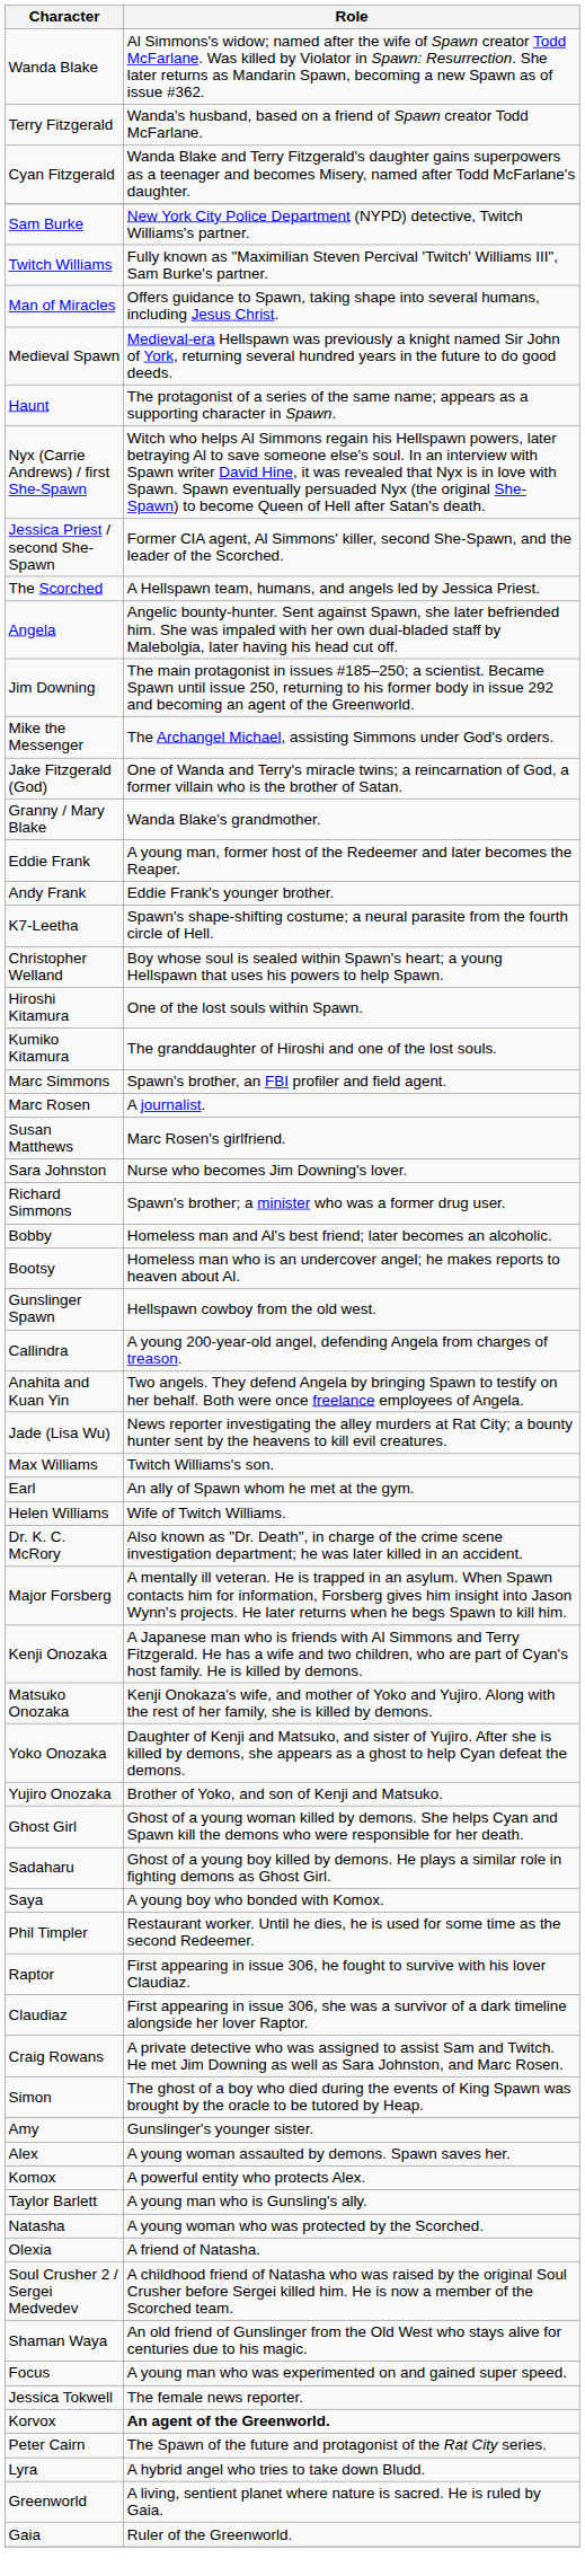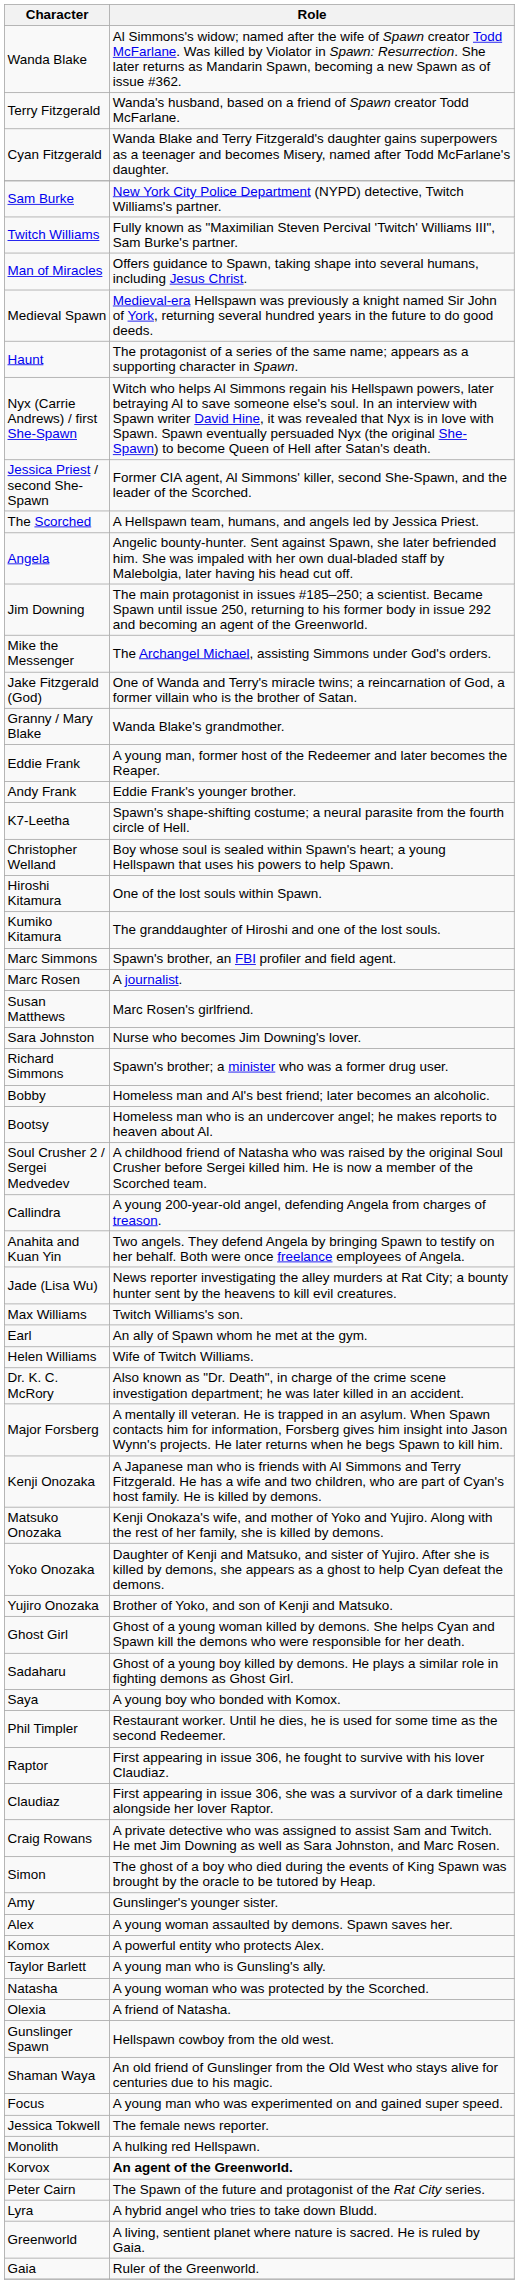rows swapped: Gunslinger Spawn <-> Soul Crusher 2 / Sergei Medvedev
+ row: Monolith | A hulking red Hellspawn.
